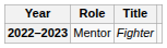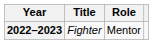columns swapped: Title <-> Role
